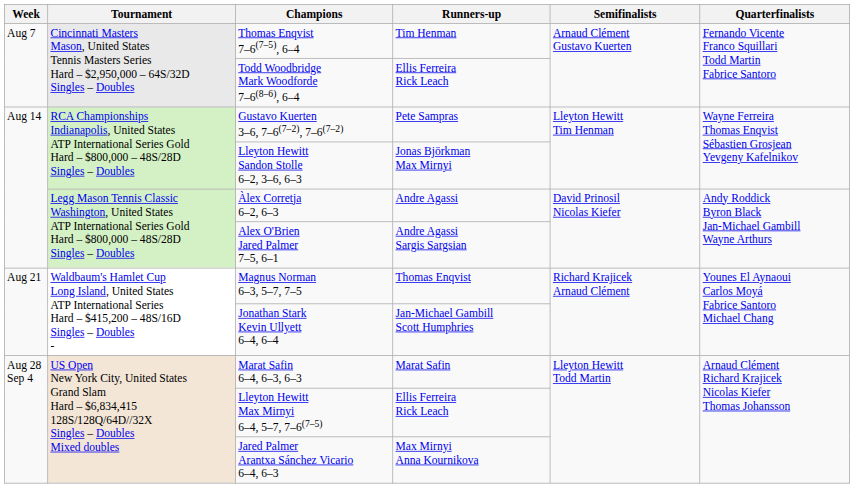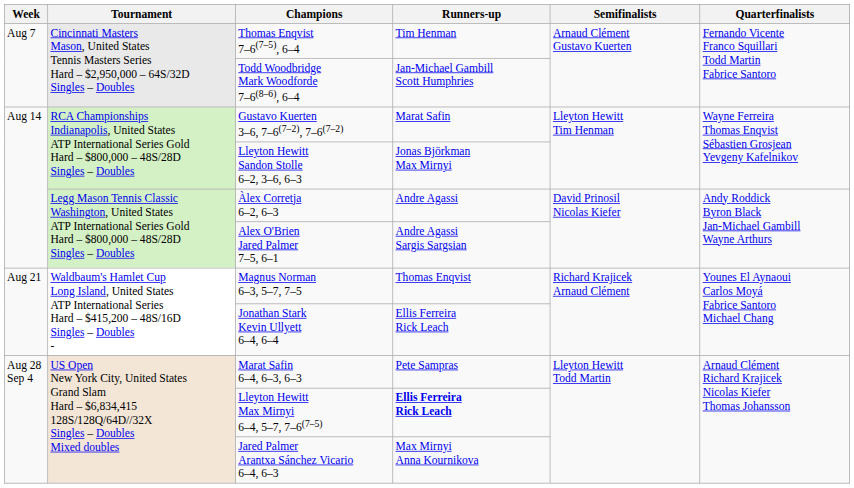Todd Woodbridge Mark Woodforde 7–6(8–6), 6–4 | Runners-up: Ellis Ferreira Rick Leach -> Jan-Michael Gambill Scott Humphries
Gustavo Kuerten 3–6, 7–6(7–2), 7–6(7–2) | Runners-up: Pete Sampras -> Marat Safin
Jonathan Stark Kevin Ullyett 6–4, 6–4 | Runners-up: Jan-Michael Gambill Scott Humphries -> Ellis Ferreira Rick Leach
Marat Safin 6–4, 6–3, 6–3 | Runners-up: Marat Safin -> Pete Sampras
Lleyton Hewitt Max Mirnyi 6–4, 5–7, 7–6(7–5) | Runners-up: normal -> bold
